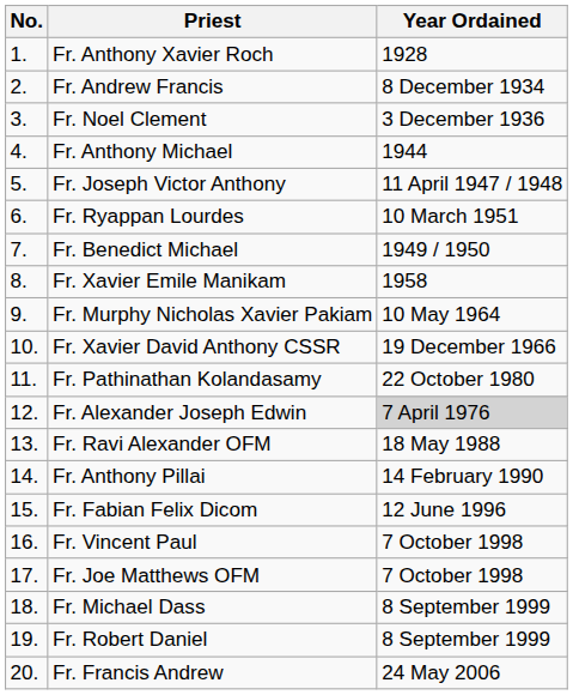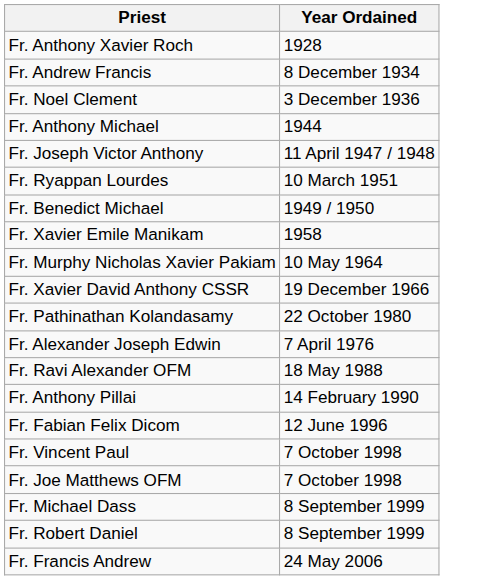- column: No. | 1. | 2. | 3. | 4. | 5. | 6. | 7. | 8. | 9. | 10. | 11. | 12. | 13. | 14. | 15. | 16. | 17. | 18. | 19. | 20.
Fr. Alexander Joseph Edwin | Year Ordained: lightgrey background -> no background
